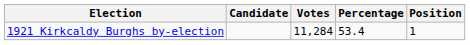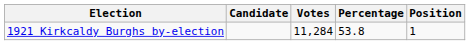1921 Kirkcaldy Burghs by-election | Percentage: 53.4 -> 53.8
